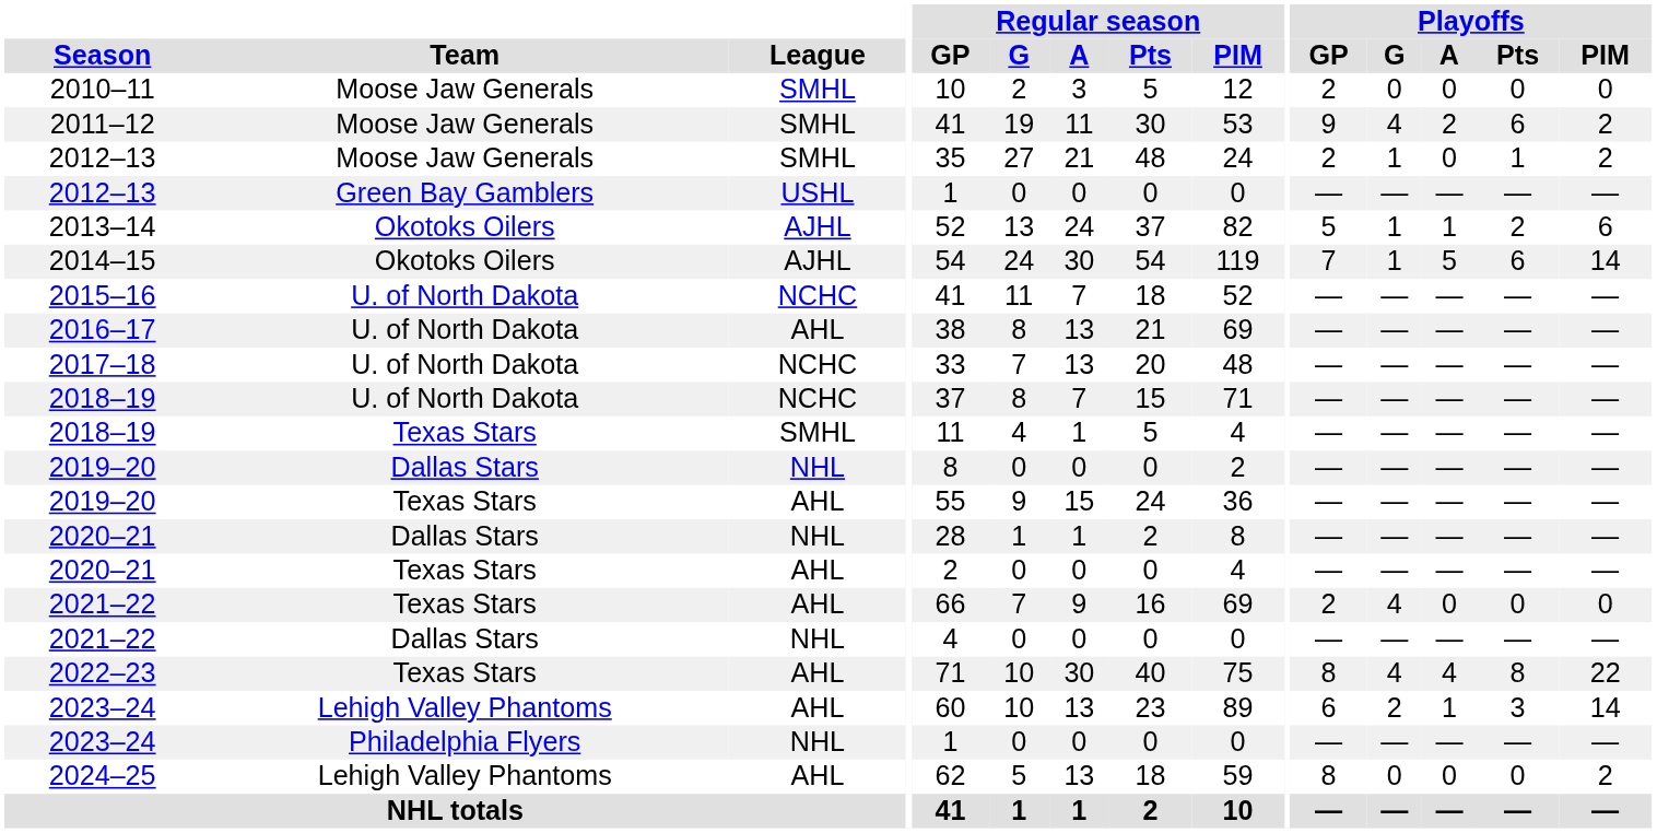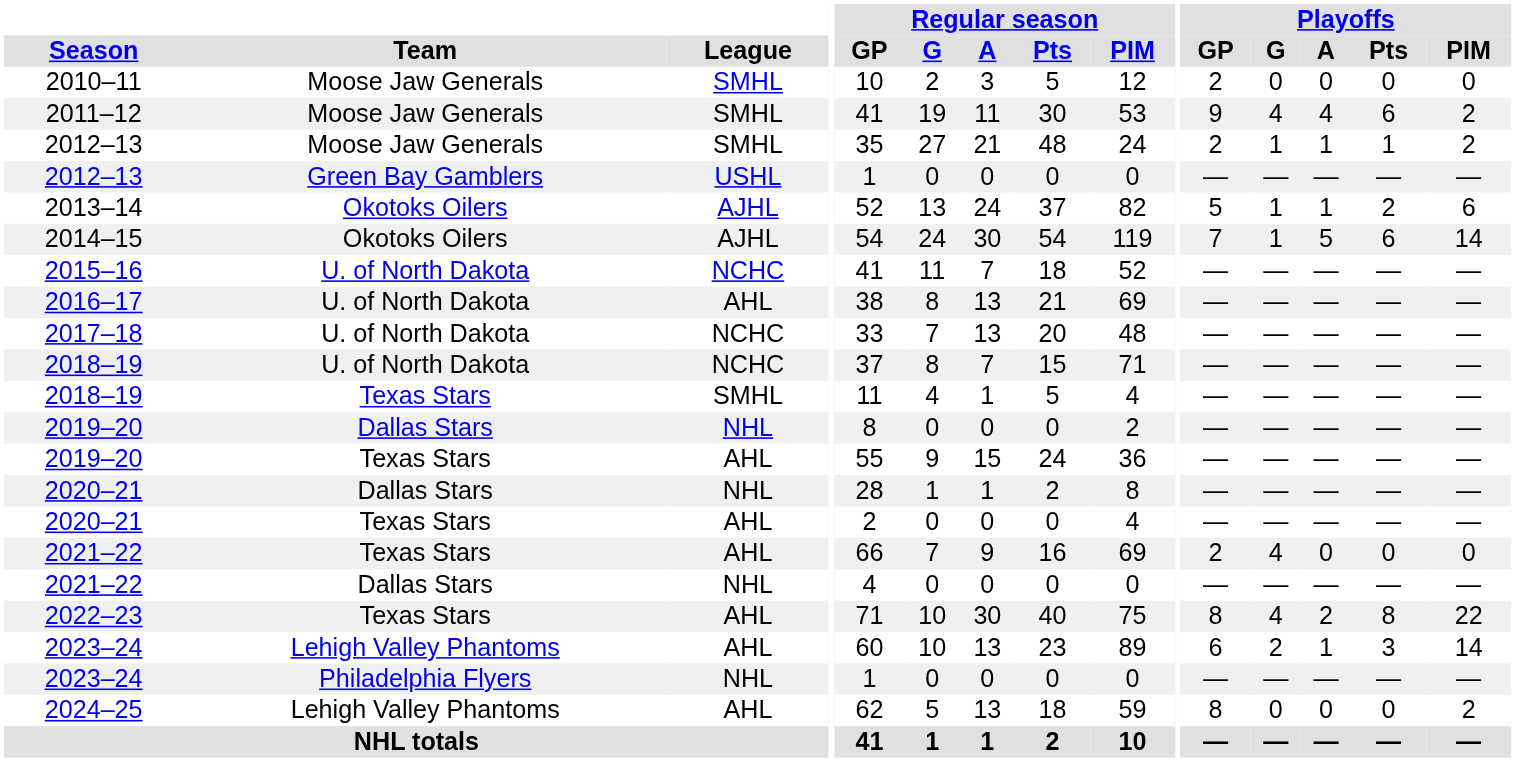2011–12 | Playoffs / A: 2 -> 4
2012–13 / Moose Jaw Generals | Playoffs / A: 0 -> 1
2022–23 | Playoffs / A: 4 -> 2
